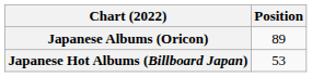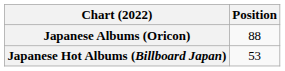Japanese Albums (Oricon) | Position: 89 -> 88
